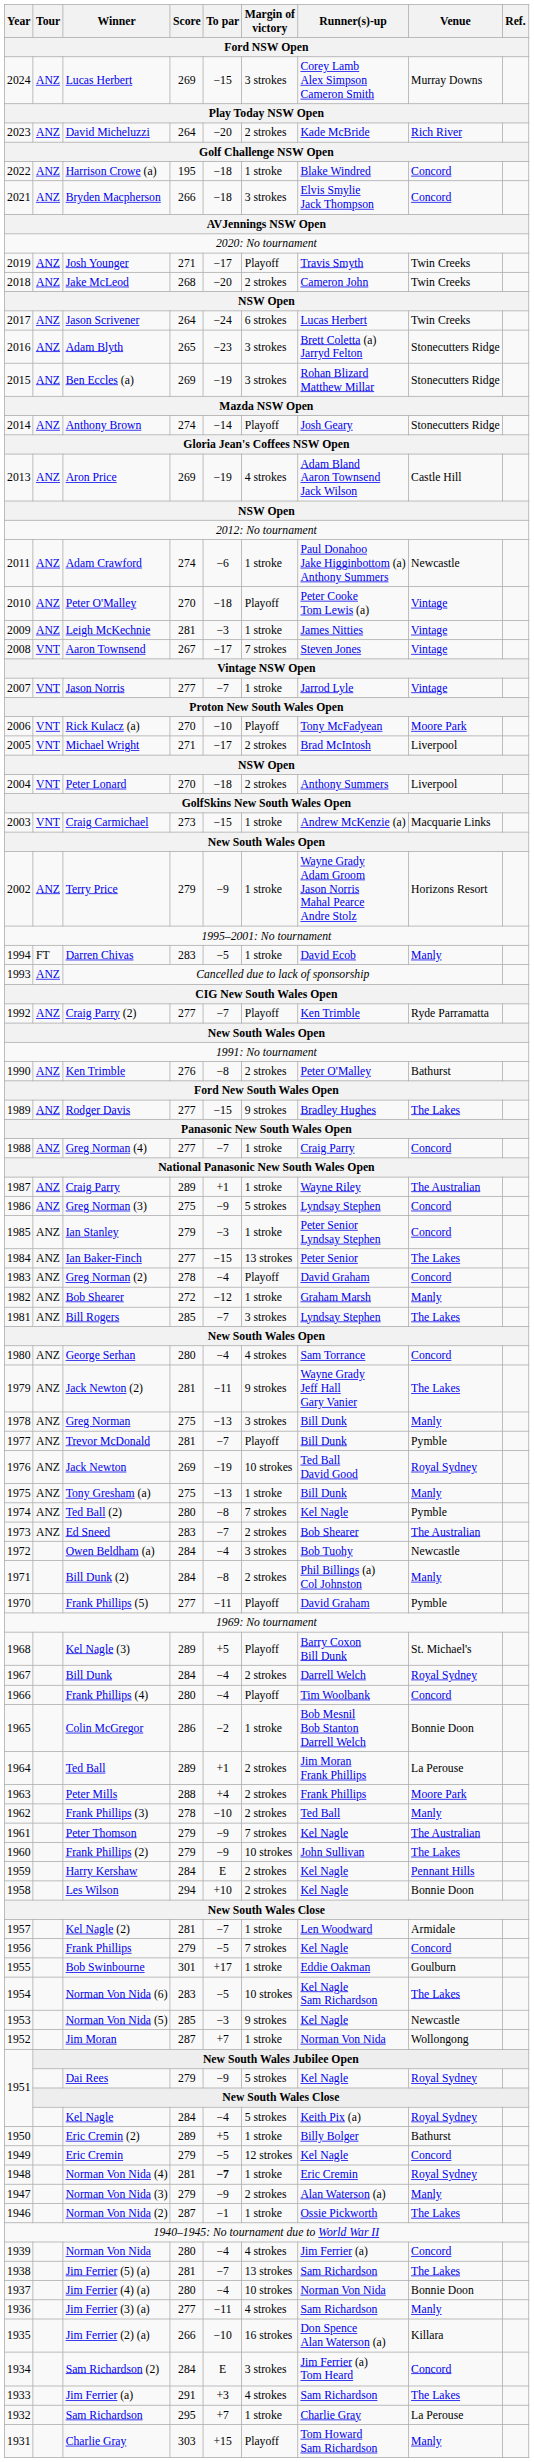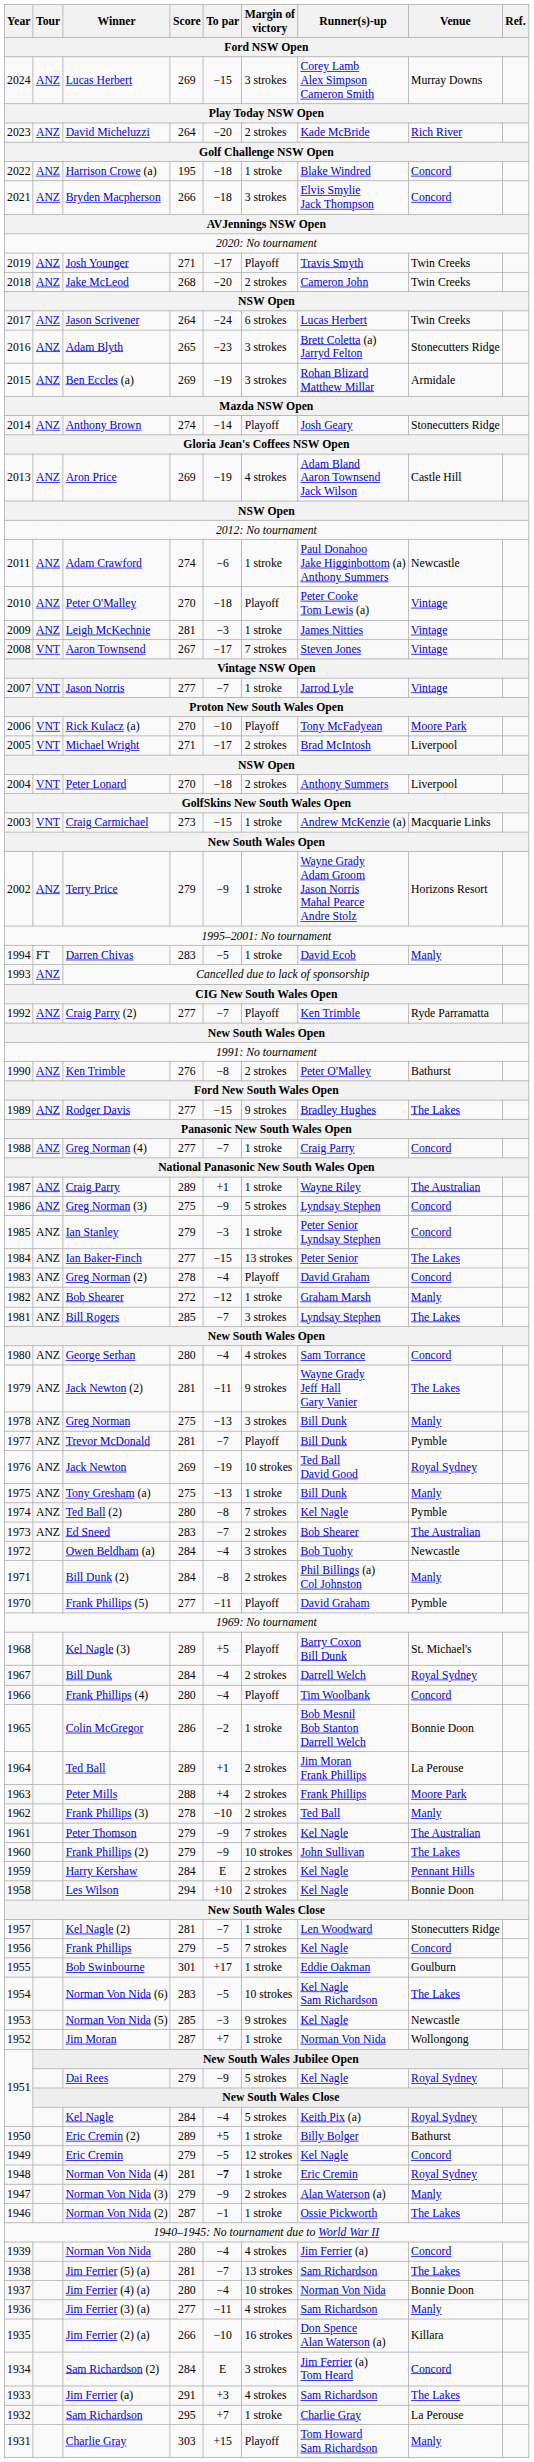Ben Eccles (a) | Venue / Ford NSW Open: Stonecutters Ridge -> Armidale
Kel Nagle (2) | Venue / Ford NSW Open: Armidale -> Stonecutters Ridge
